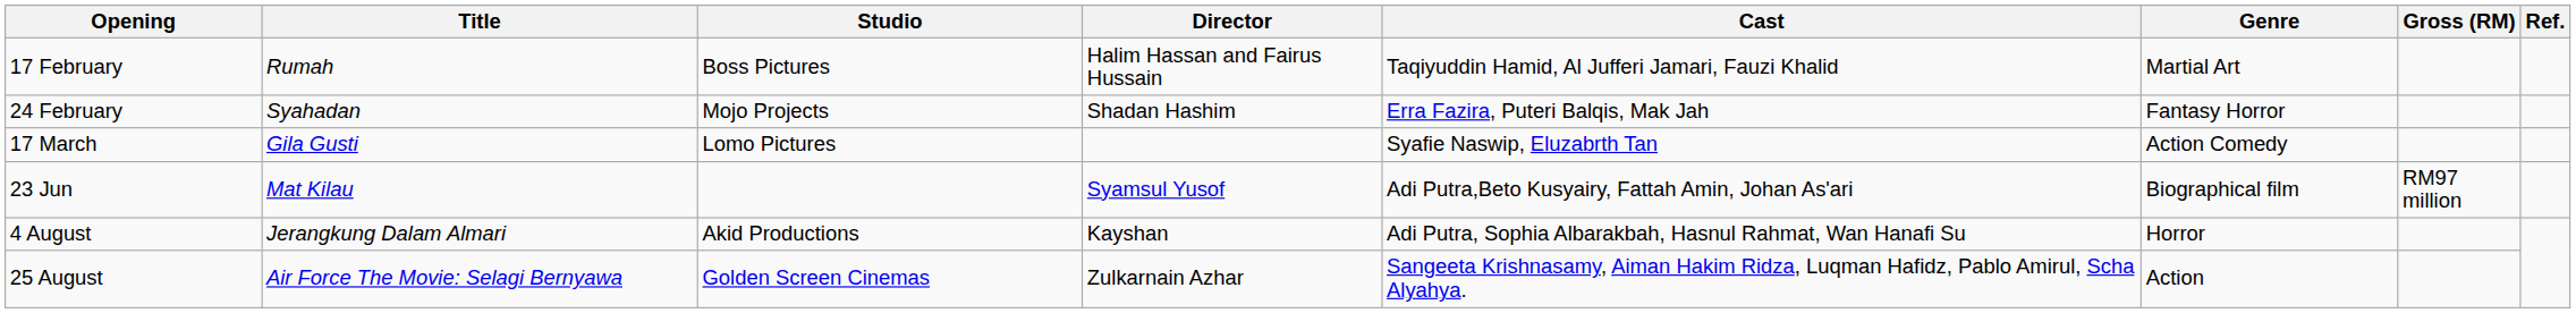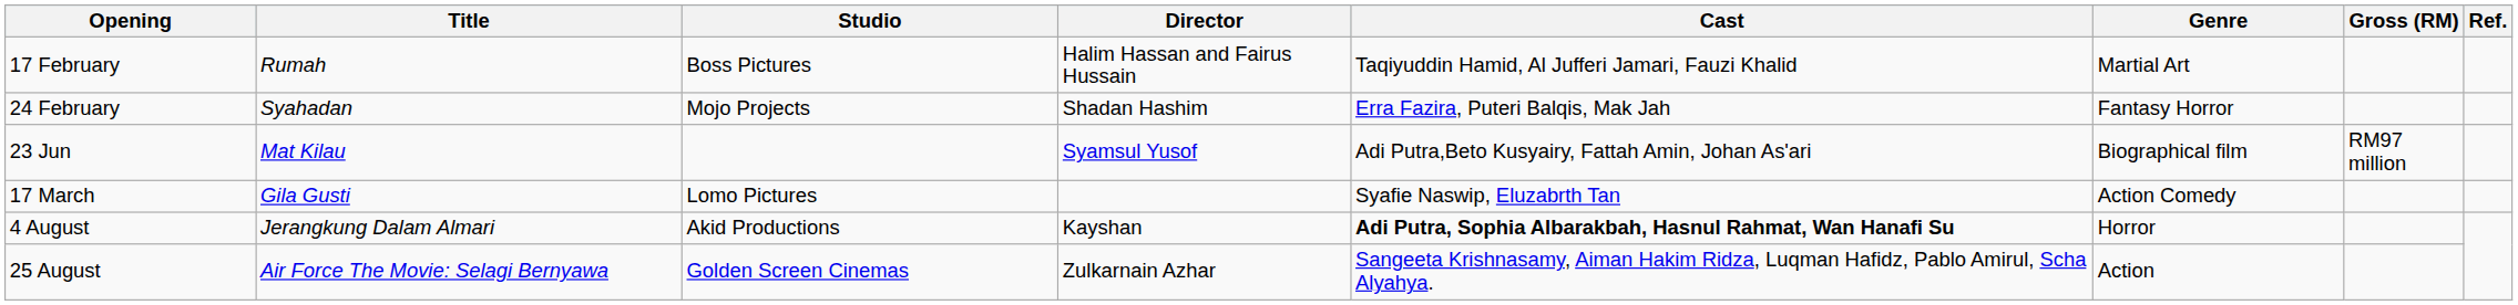rows swapped: 17 March <-> 23 Jun
4 August | Cast: normal -> bold
